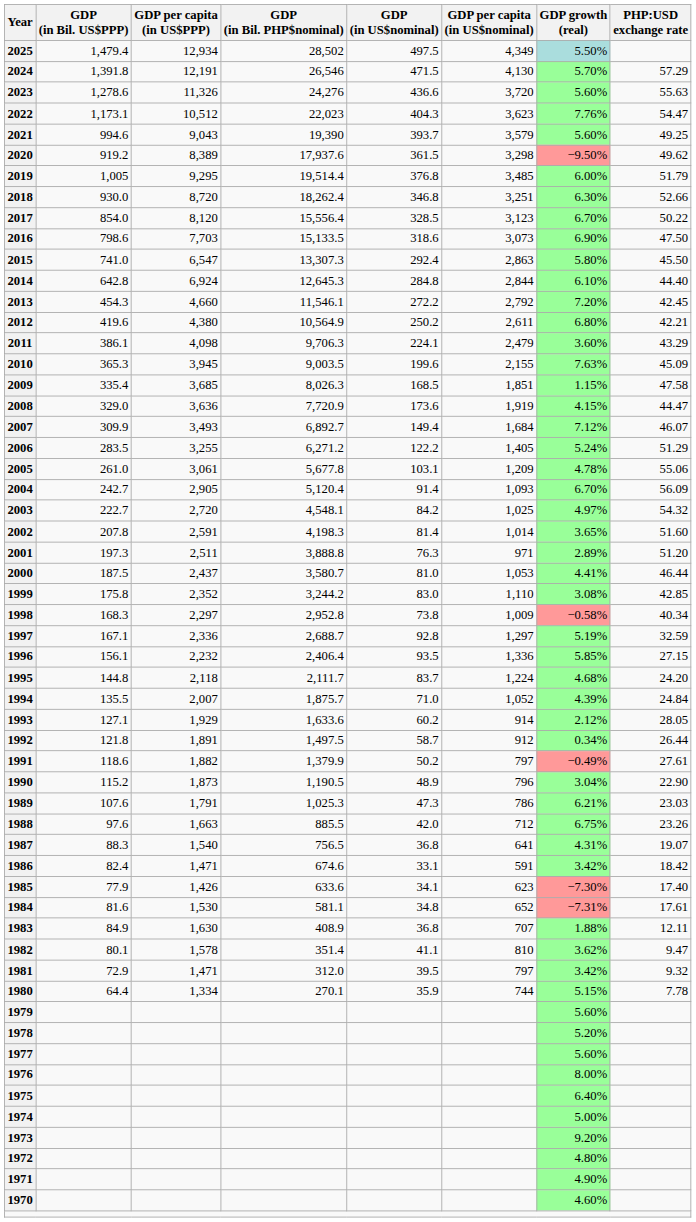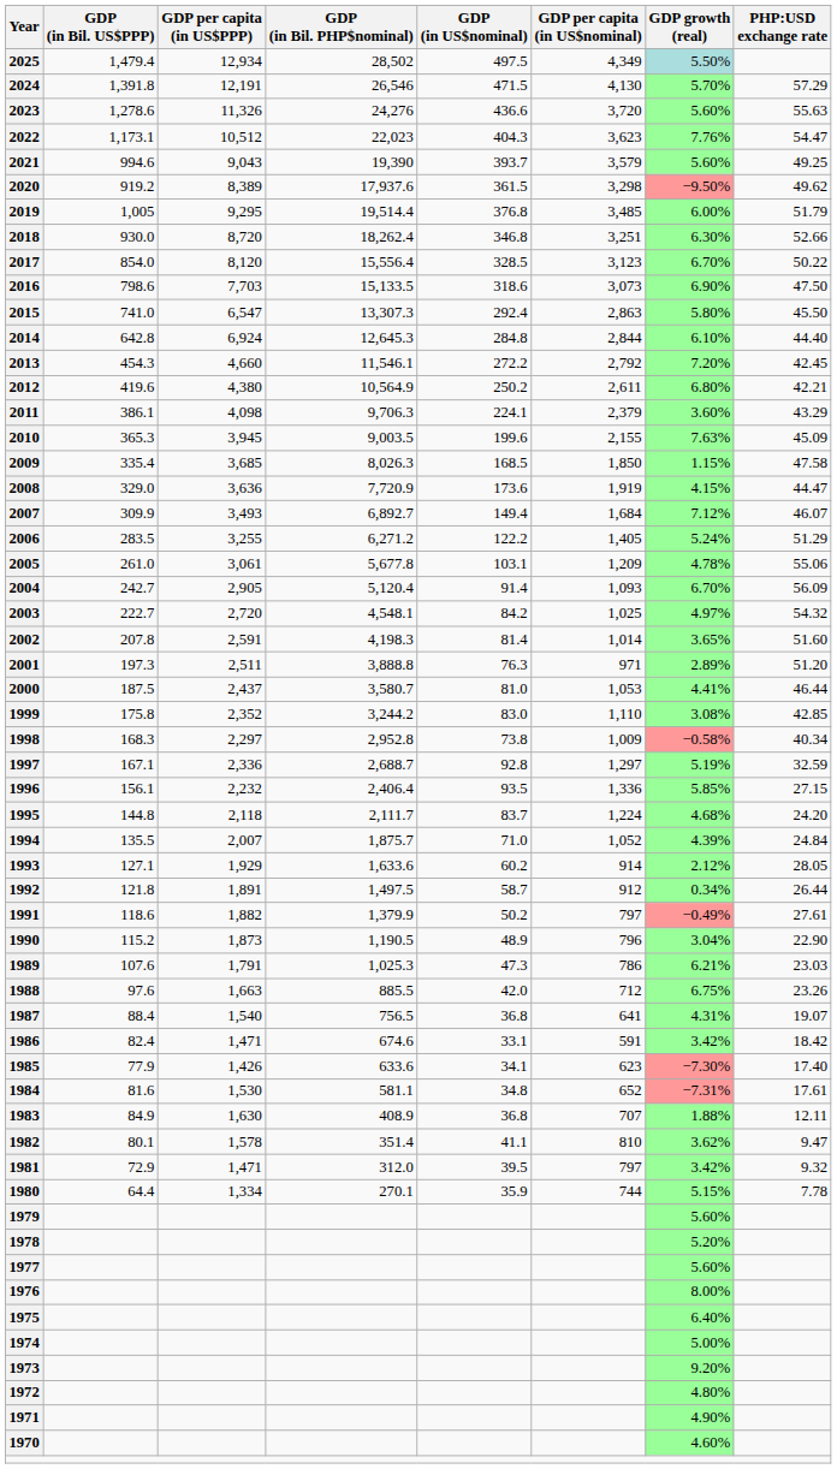2011 | GDP per capita (in US$nominal): 2,479 -> 2,379
2009 | GDP per capita (in US$nominal): 1,851 -> 1,850
1987 | GDP (in Bil. US$PPP): 88.3 -> 88.4
